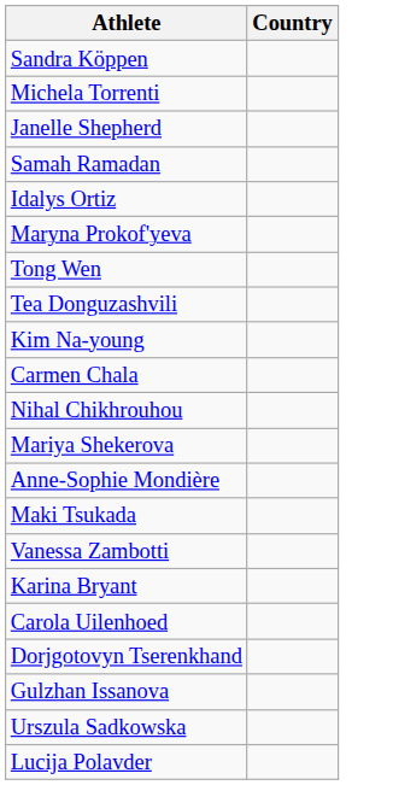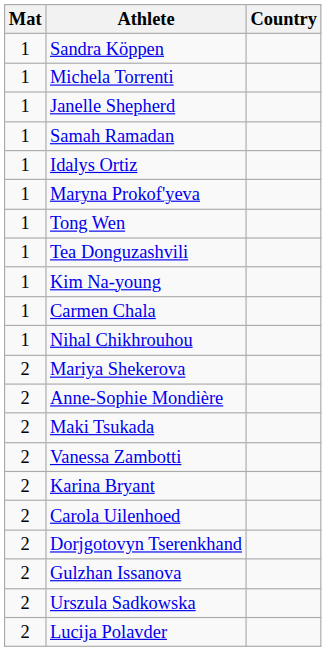+ column: Mat | 1 | 1 | 1 | 1 | 1 | 1 | 1 | 1 | 1 | 1 | 1 | 2 | 2 | 2 | 2 | 2 | 2 | 2 | 2 | 2 | 2
